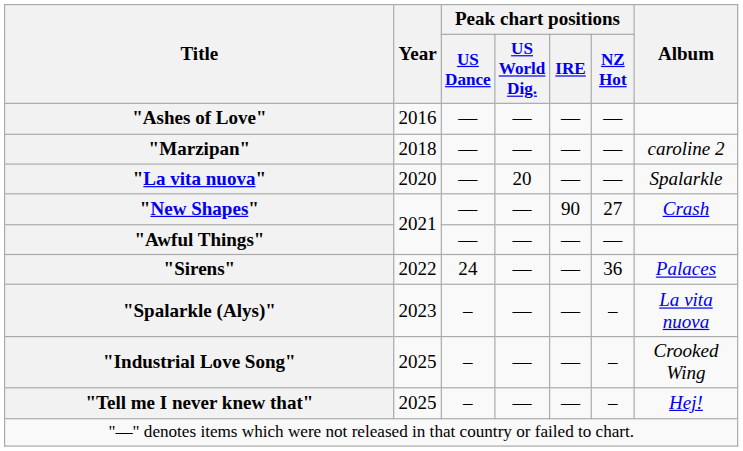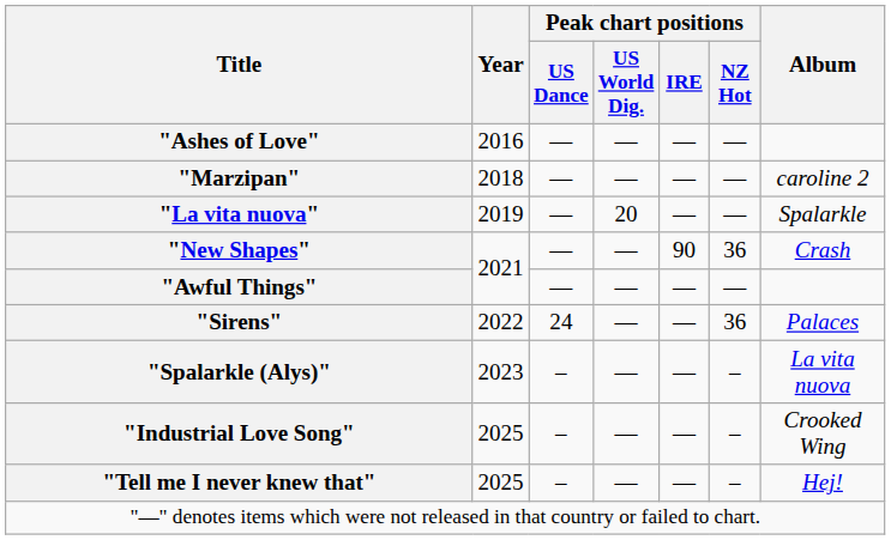"La vita nuova" | Year: 2020 -> 2019
"New Shapes" | Peak chart positions / NZ Hot: 27 -> 36
